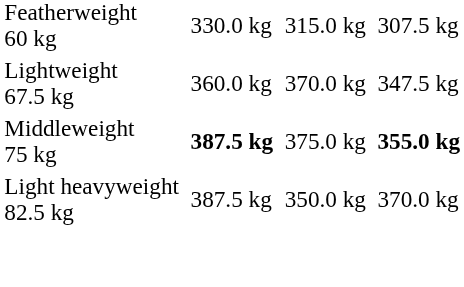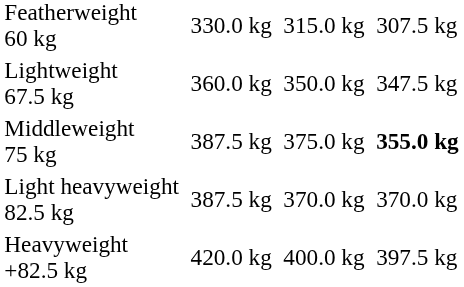Lightweight 67.5 kg | column 5: 370.0 kg -> 350.0 kg
Middleweight 75 kg | column 3: bold -> normal
Light heavyweight 82.5 kg | column 5: 350.0 kg -> 370.0 kg
+ row: Heavyweight +82.5 kg | 420.0 kg | 400.0 kg | 397.5 kg
